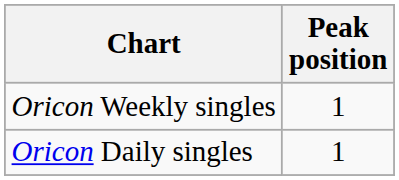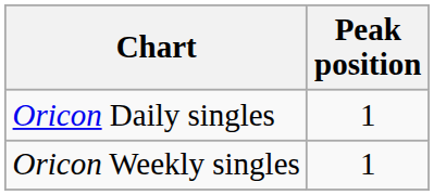rows swapped: Oricon Daily singles <-> Oricon Weekly singles
